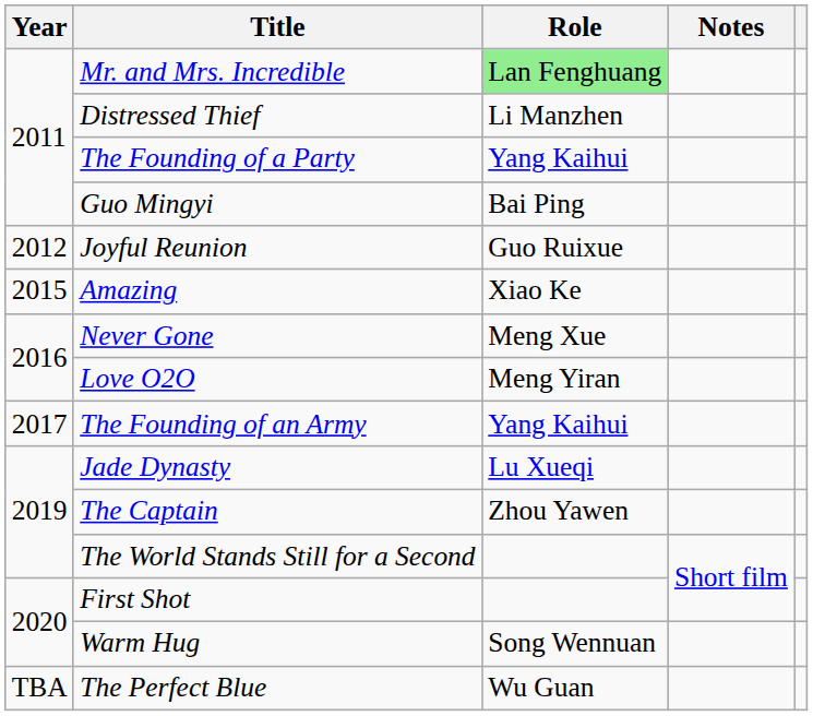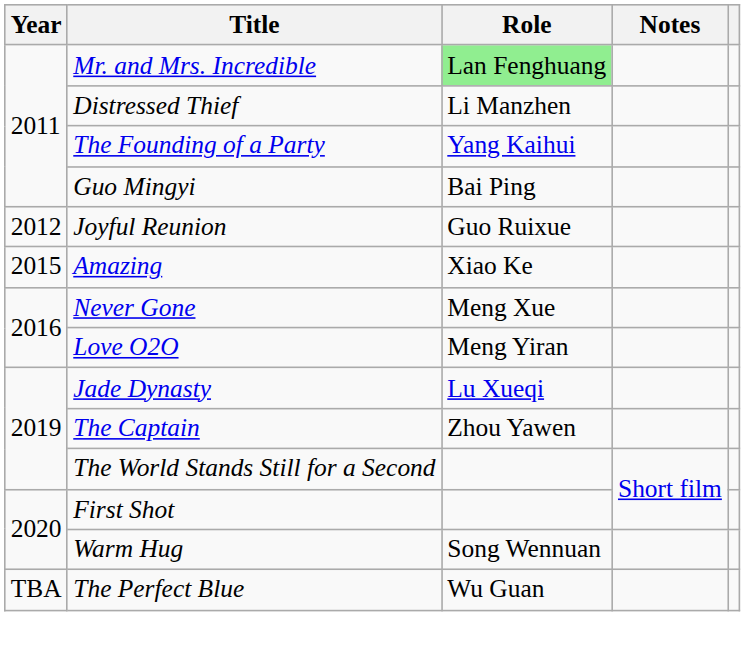- row: 2017 | The Founding of an Army | Yang Kaihui
